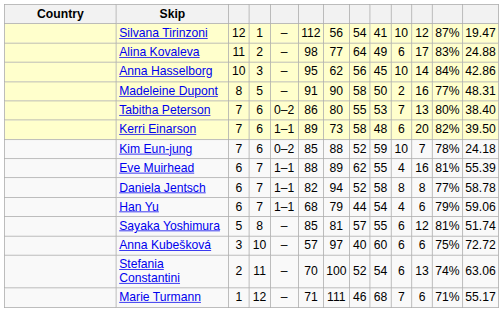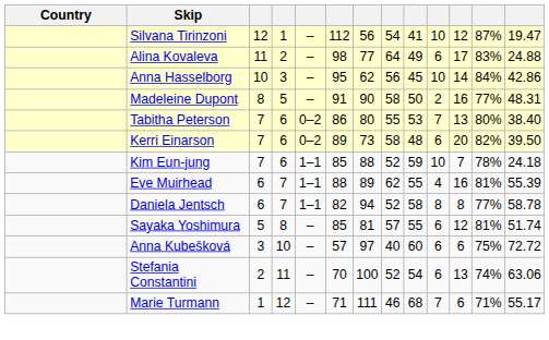Kerri Einarson | column 5: 1–1 -> 0–2
Kim Eun-jung | column 5: 0–2 -> 1–1
- row: Han Yu | 6 | 7 | 1–1 | 68 | 79 | 44 | 54 | 4 | 6 | 79% | 59.06
